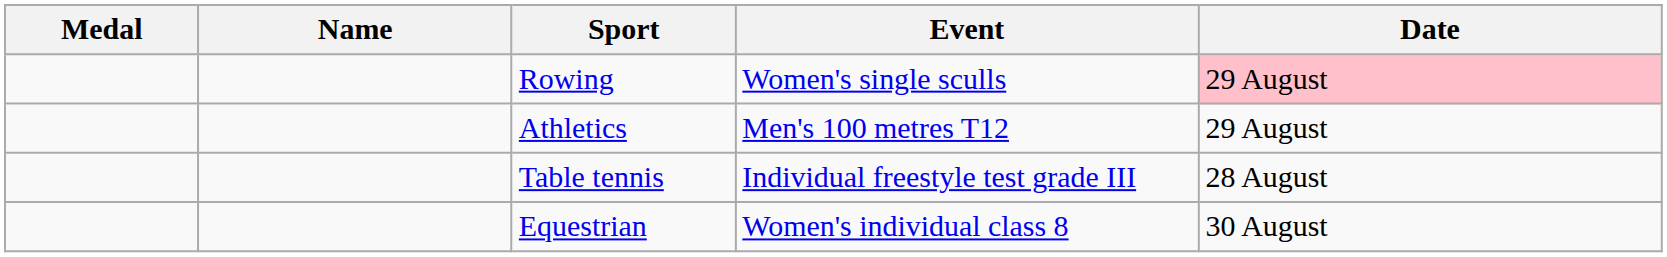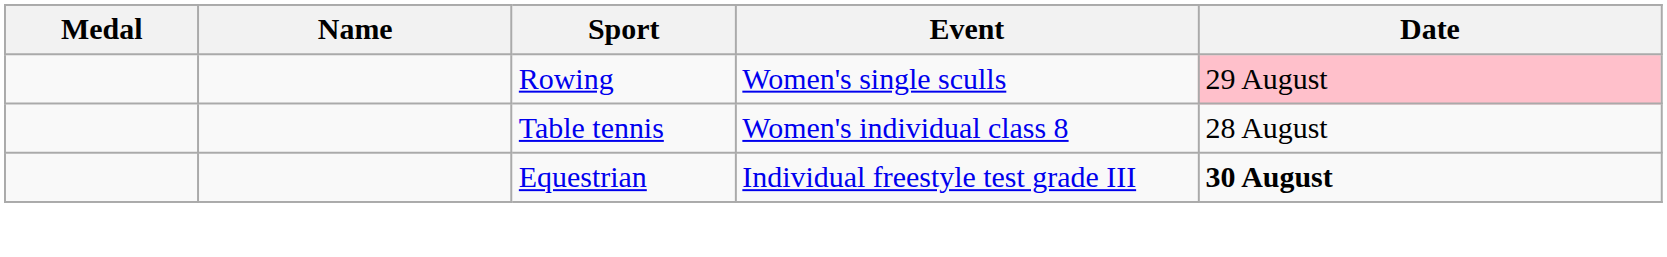- row: Athletics | Men's 100 metres T12 | 29 August
Table tennis | Event: Individual freestyle test grade III -> Women's individual class 8
Equestrian | Event: Women's individual class 8 -> Individual freestyle test grade III
Equestrian | Date: normal -> bold
